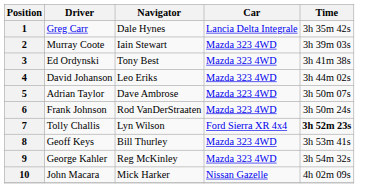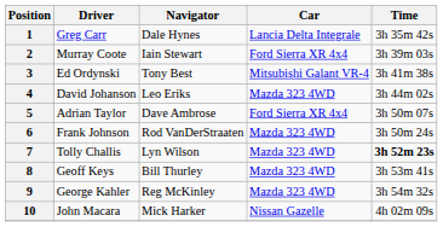2 | Car: Mazda 323 4WD -> Ford Sierra XR 4x4
3 | Car: Mazda 323 4WD -> Mitsubishi Galant VR-4
5 | Car: Mazda 323 4WD -> Ford Sierra XR 4x4
7 | Car: Ford Sierra XR 4x4 -> Mazda 323 4WD
